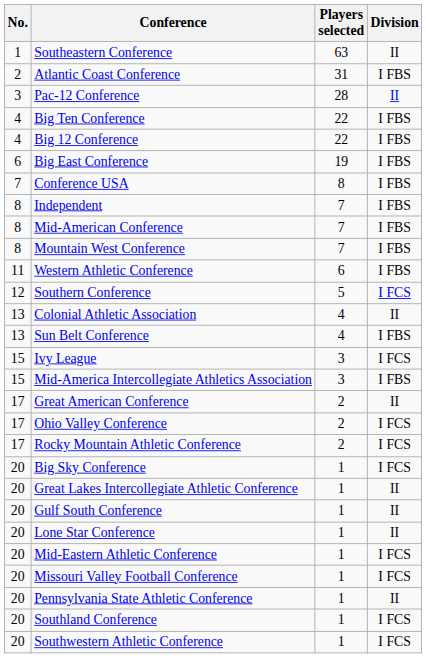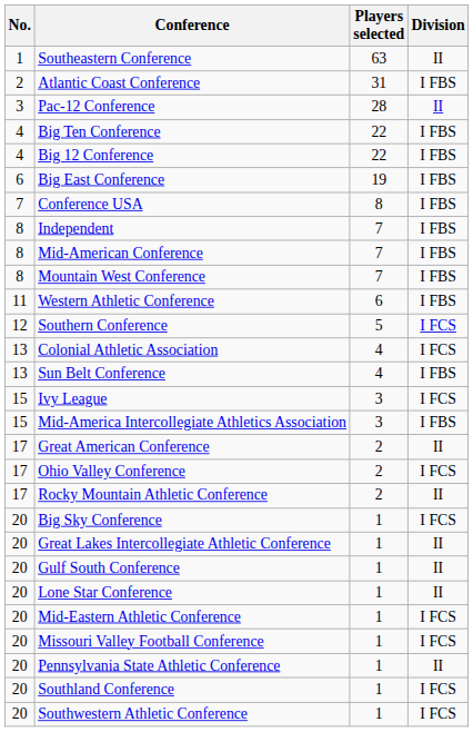Colonial Athletic Association | Division: II -> I FCS
Rocky Mountain Athletic Conference | Division: I FCS -> II
